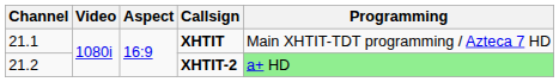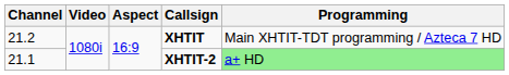XHTIT | Channel: 21.1 -> 21.2
XHTIT-2 | Channel: 21.2 -> 21.1
